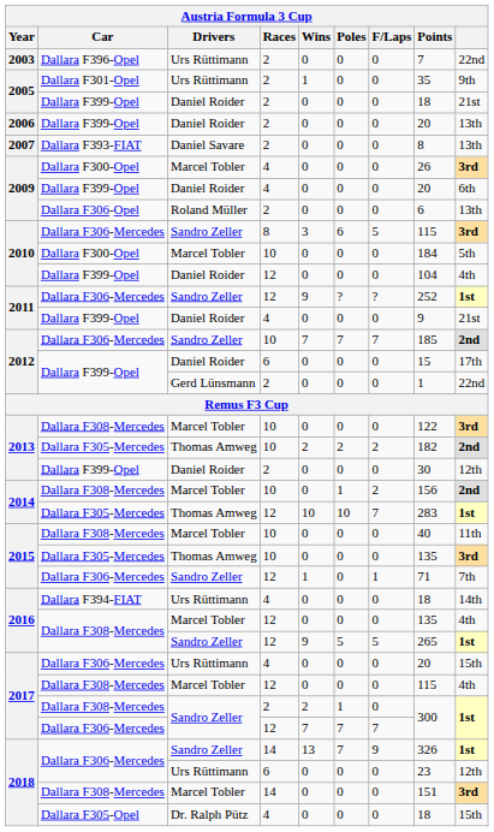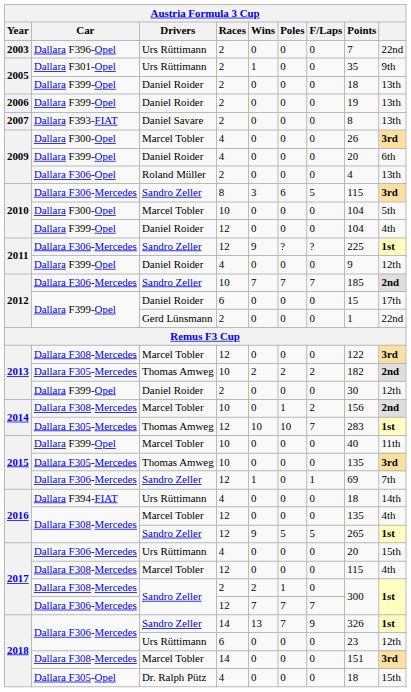2005 / Daniel Roider | column 9: 21st -> 13th
2006 | Points: 20 -> 19
2009 / Roland Müller | Points: 6 -> 4
2010 / Marcel Tobler | Points: 184 -> 104
2011 / Sandro Zeller | Points: 252 -> 225
2011 / Daniel Roider | column 9: 21st -> 12th
2013 / Marcel Tobler | Races: 10 -> 12
2015 / Marcel Tobler | Car: Dallara F308-Mercedes -> Dallara F399-Opel
2015 / Sandro Zeller | Points: 71 -> 69
